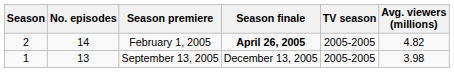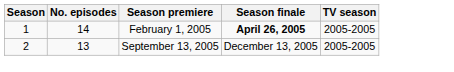- column: Avg. viewers (millions) | 4.82 | 3.98
February 1, 2005 | Season: 2 -> 1
September 13, 2005 | Season: 1 -> 2
